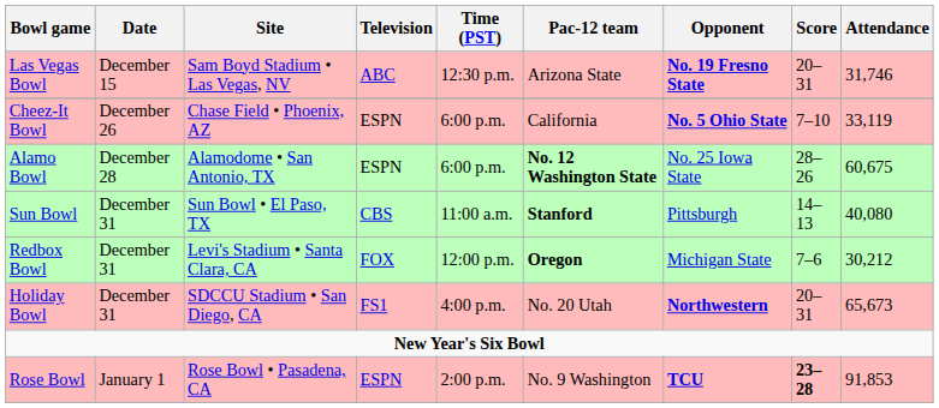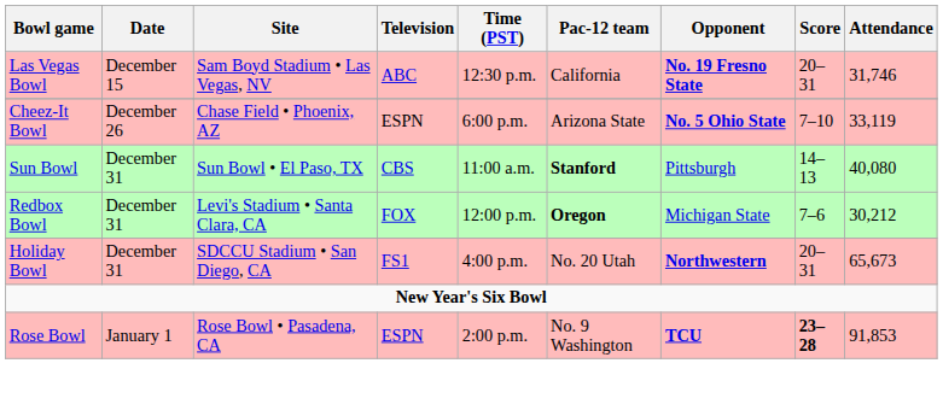Las Vegas Bowl | Pac-12 team: Arizona State -> California
Cheez-It Bowl | Pac-12 team: California -> Arizona State
- row: Alamo Bowl | December 28 | Alamodome • San Antonio, TX | ESPN | 6:00 p.m. | No. 12 Washington State | No. 25 Iowa State | 28–26 | 60,675
